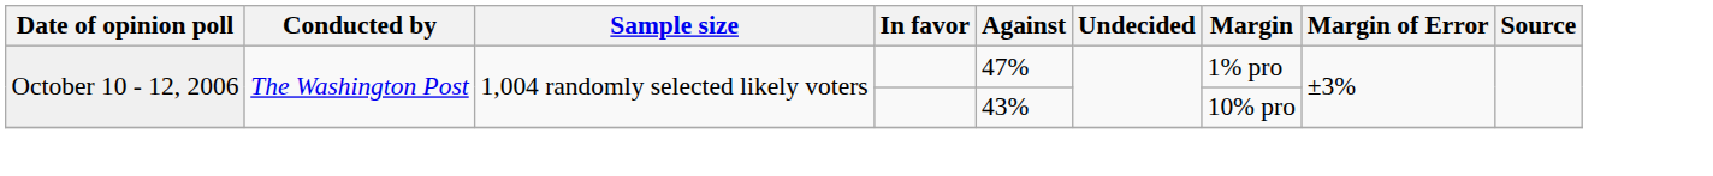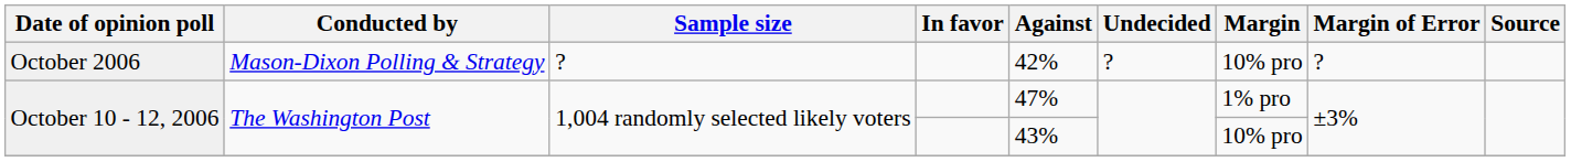+ row: October 2006 | Mason-Dixon Polling & Strategy | ? | 42% | ? | 10% pro | ?
